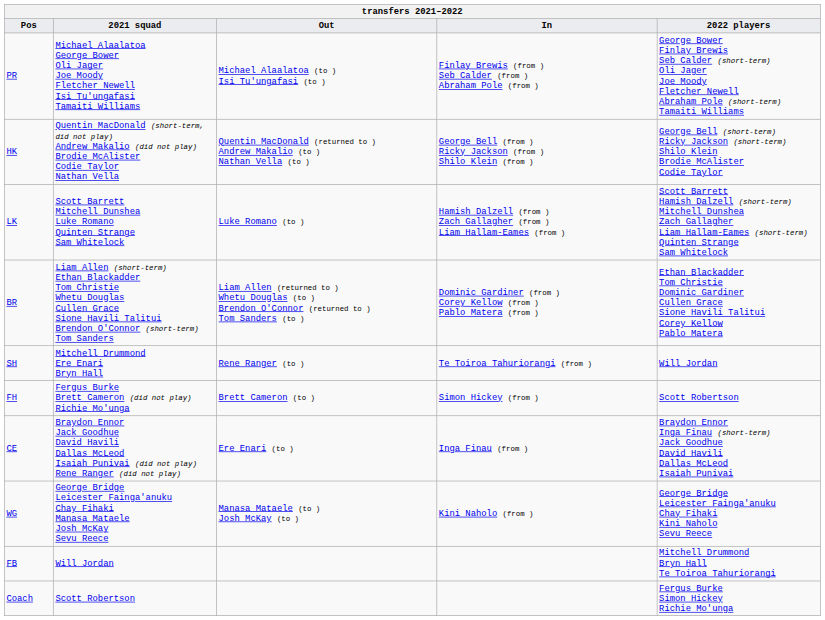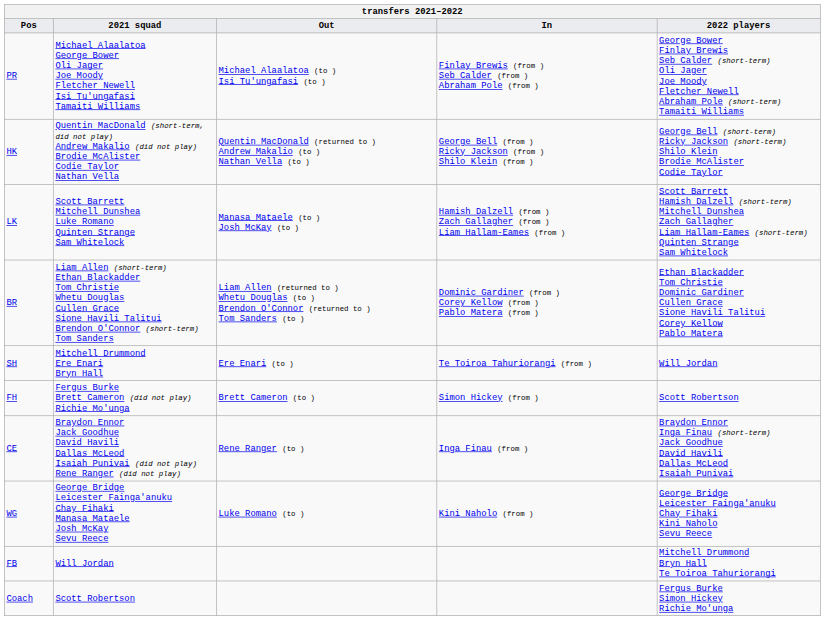LK | Out: Luke Romano (to ) -> Manasa Mataele (to ) Josh McKay (to )
SH | Out: Rene Ranger (to ) -> Ere Enari (to )
CE | Out: Ere Enari (to ) -> Rene Ranger (to )
WG | Out: Manasa Mataele (to ) Josh McKay (to ) -> Luke Romano (to )
